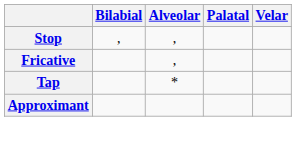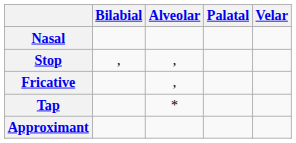+ row: Nasal
